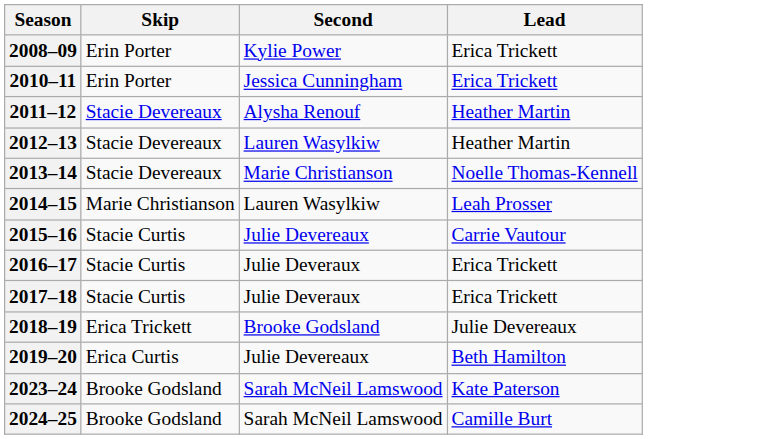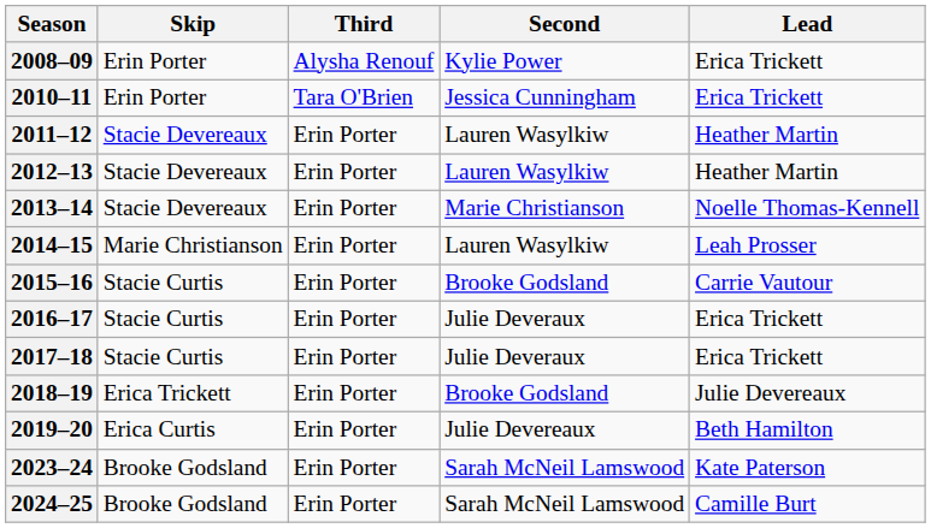+ column: Third | Alysha Renouf | Tara O'Brien | Erin Porter | Erin Porter | Erin Porter | Erin Porter | Erin Porter | Erin Porter | Erin Porter | Erin Porter | Erin Porter | Erin Porter | Erin Porter
2011–12 | Second: Alysha Renouf -> Lauren Wasylkiw
2015–16 | Second: Julie Devereaux -> Brooke Godsland
